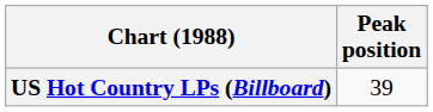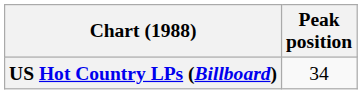US Hot Country LPs (Billboard) | Peak position: 39 -> 34
